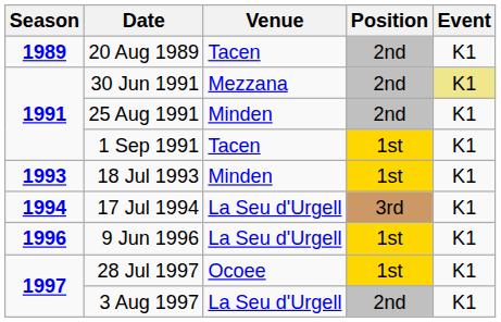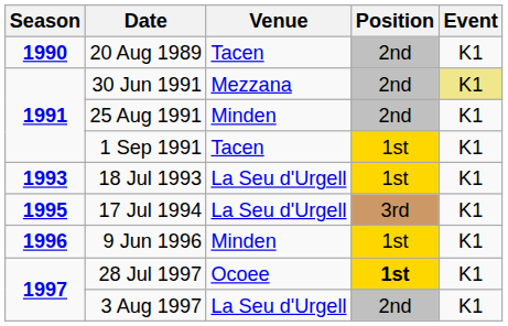20 Aug 1989 | Season: 1989 -> 1990
18 Jul 1993 | Venue: Minden -> La Seu d'Urgell
17 Jul 1994 | Season: 1994 -> 1995
9 Jun 1996 | Venue: La Seu d'Urgell -> Minden
28 Jul 1997 | Position: normal -> bold
